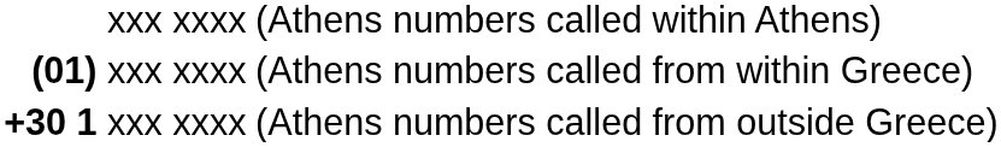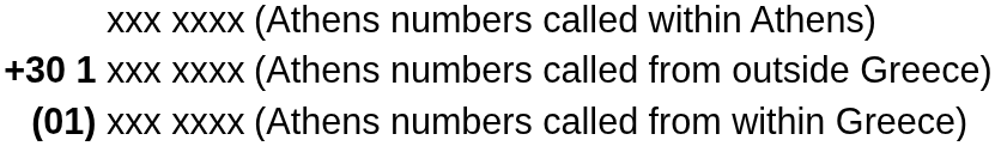rows swapped: (01) xxx xxxx <-> +30 1 xxx xxxx
